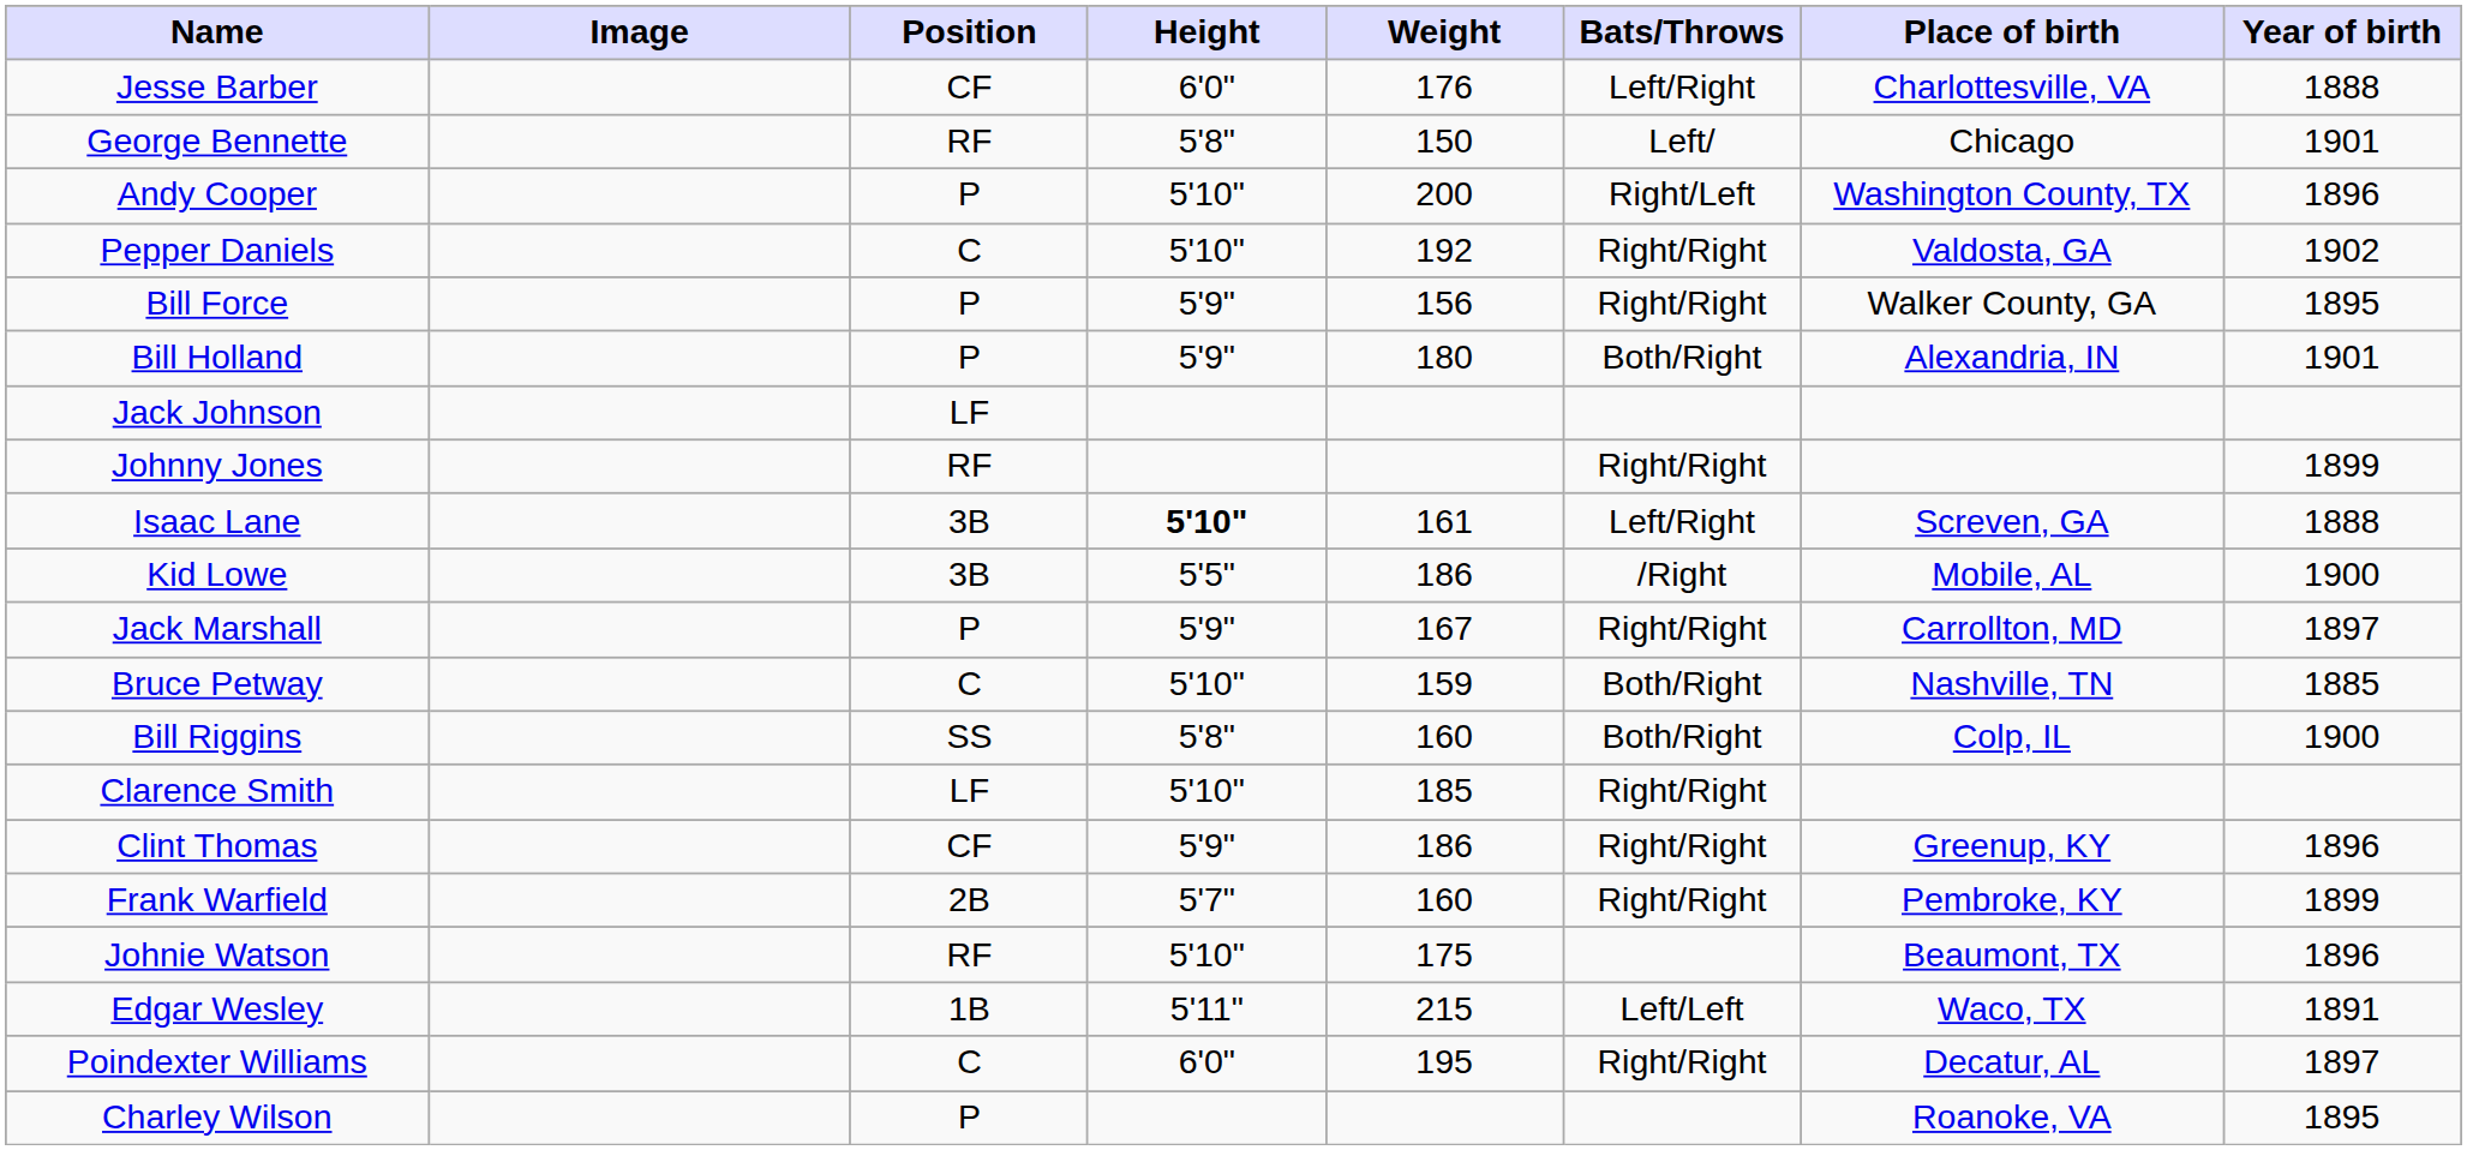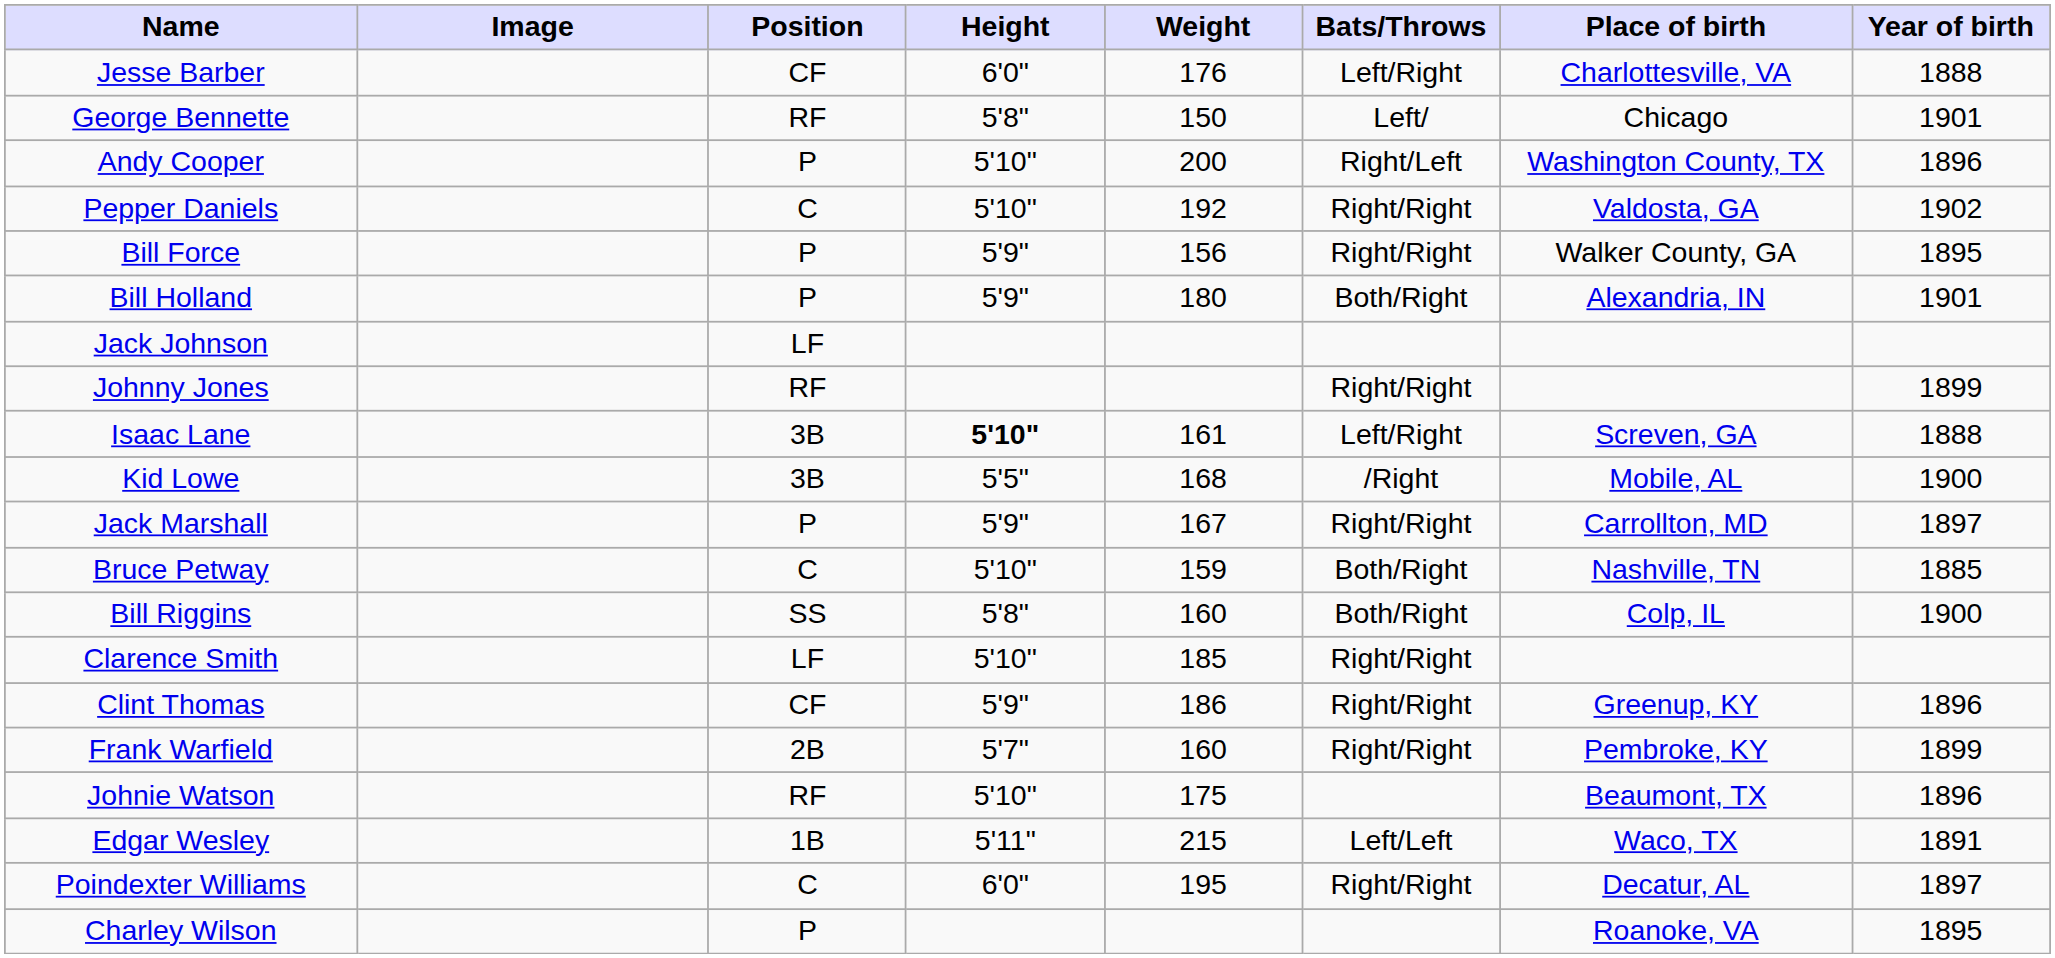Kid Lowe | Weight: 186 -> 168
